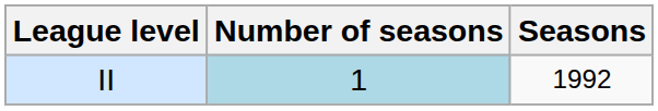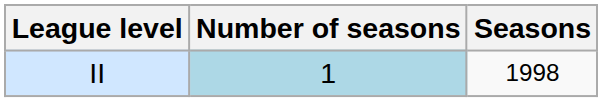II | Seasons: 1992 -> 1998
